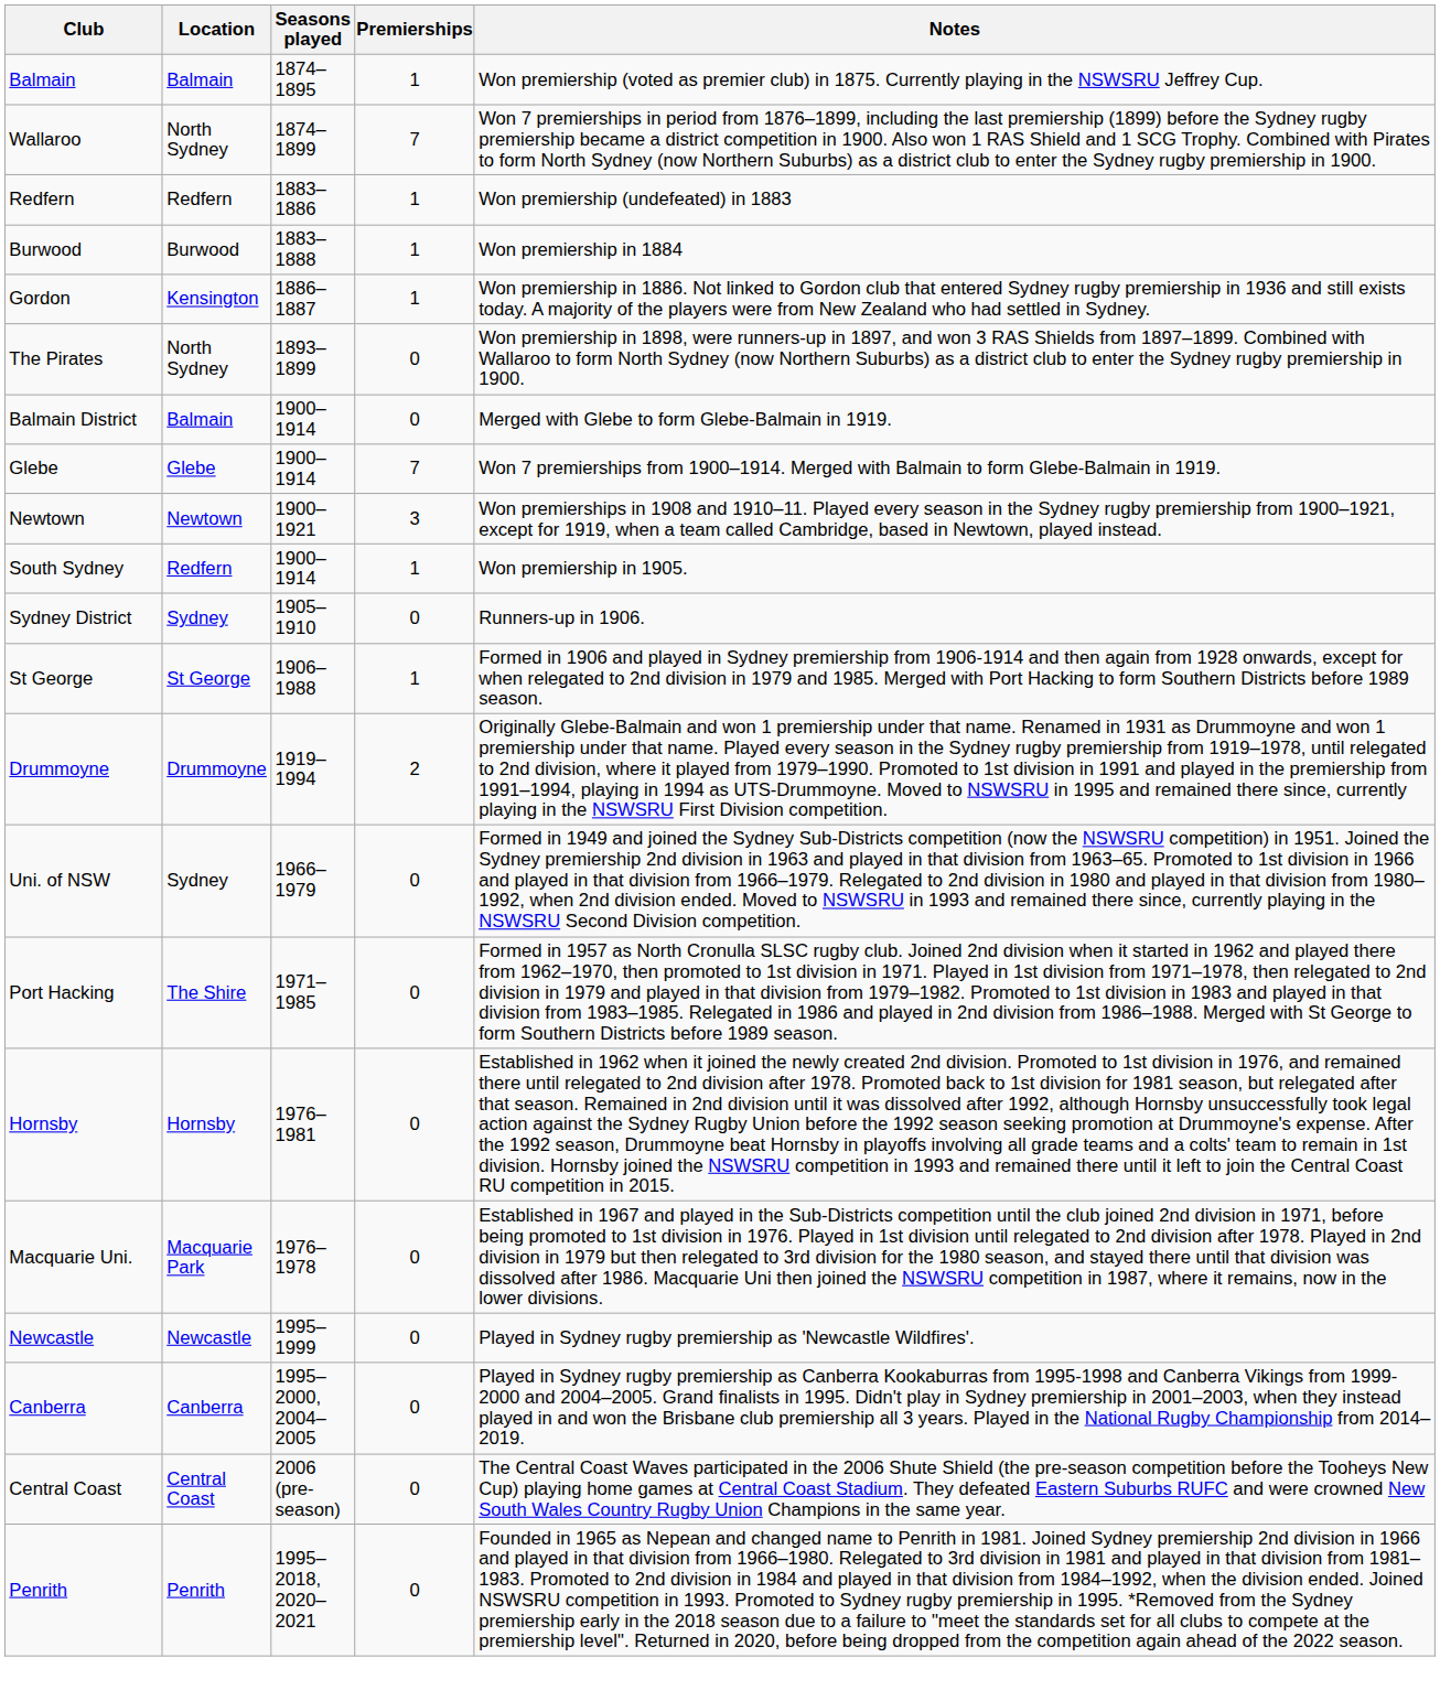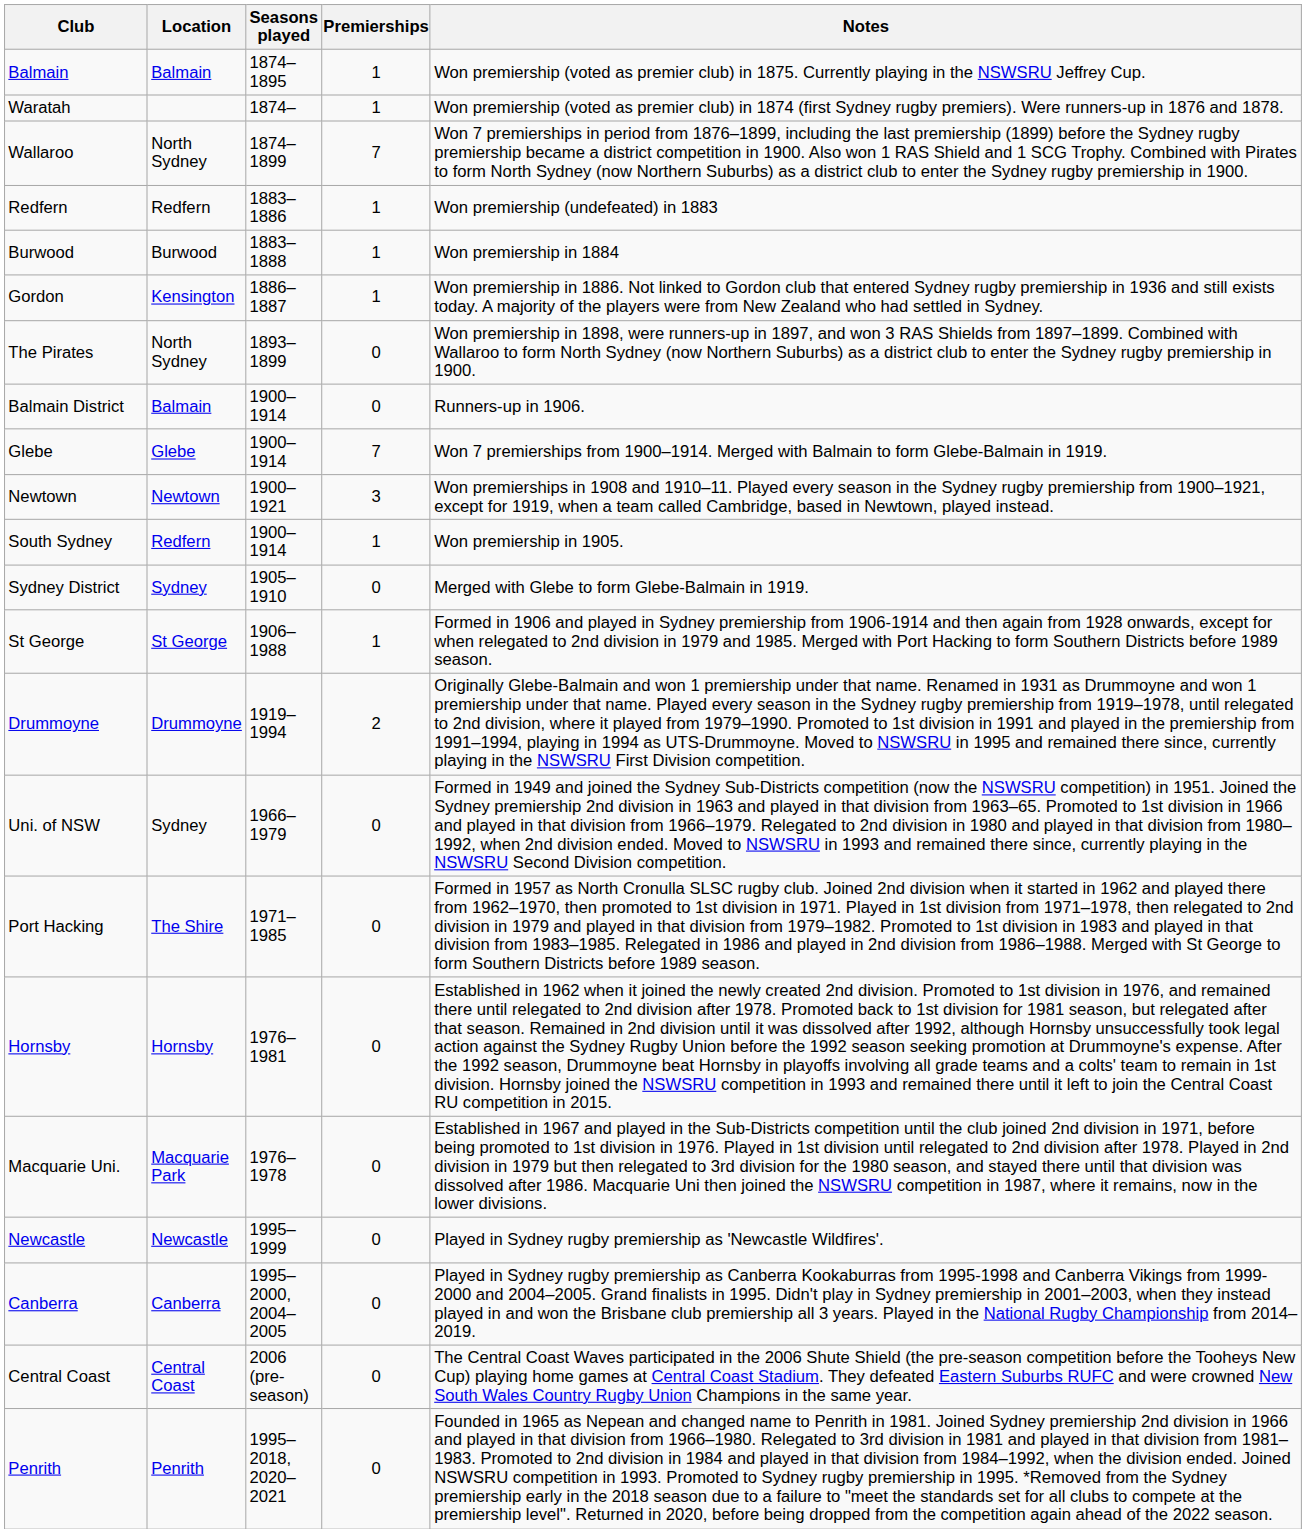+ row: Waratah | 1874– | 1 | Won premiership (voted as premier club) in 1874 (first Sydney rugby premiers). Were runners-up in 1876 and 1878.
Balmain District | Notes: Merged with Glebe to form Glebe-Balmain in 1919. -> Runners-up in 1906.
Sydney District | Notes: Runners-up in 1906. -> Merged with Glebe to form Glebe-Balmain in 1919.
